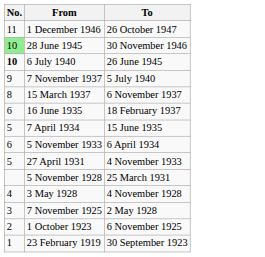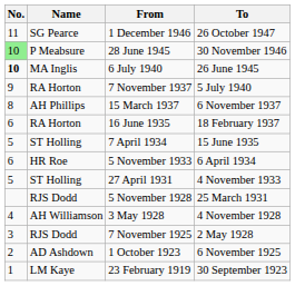+ column: Name | SG Pearce | P Meabsure | MA Inglis | RA Horton | AH Phillips | RA Horton | ST Holling | HR Roe | ST Holling | RJS Dodd | AH Williamson | RJS Dodd | AD Ashdown | LM Kaye
